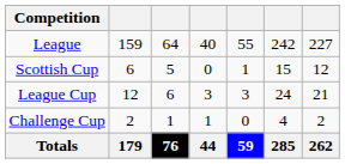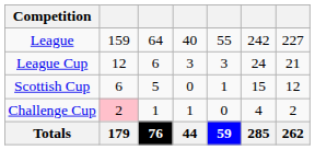rows swapped: Scottish Cup <-> League Cup
Challenge Cup | column 2: no background -> pink background
